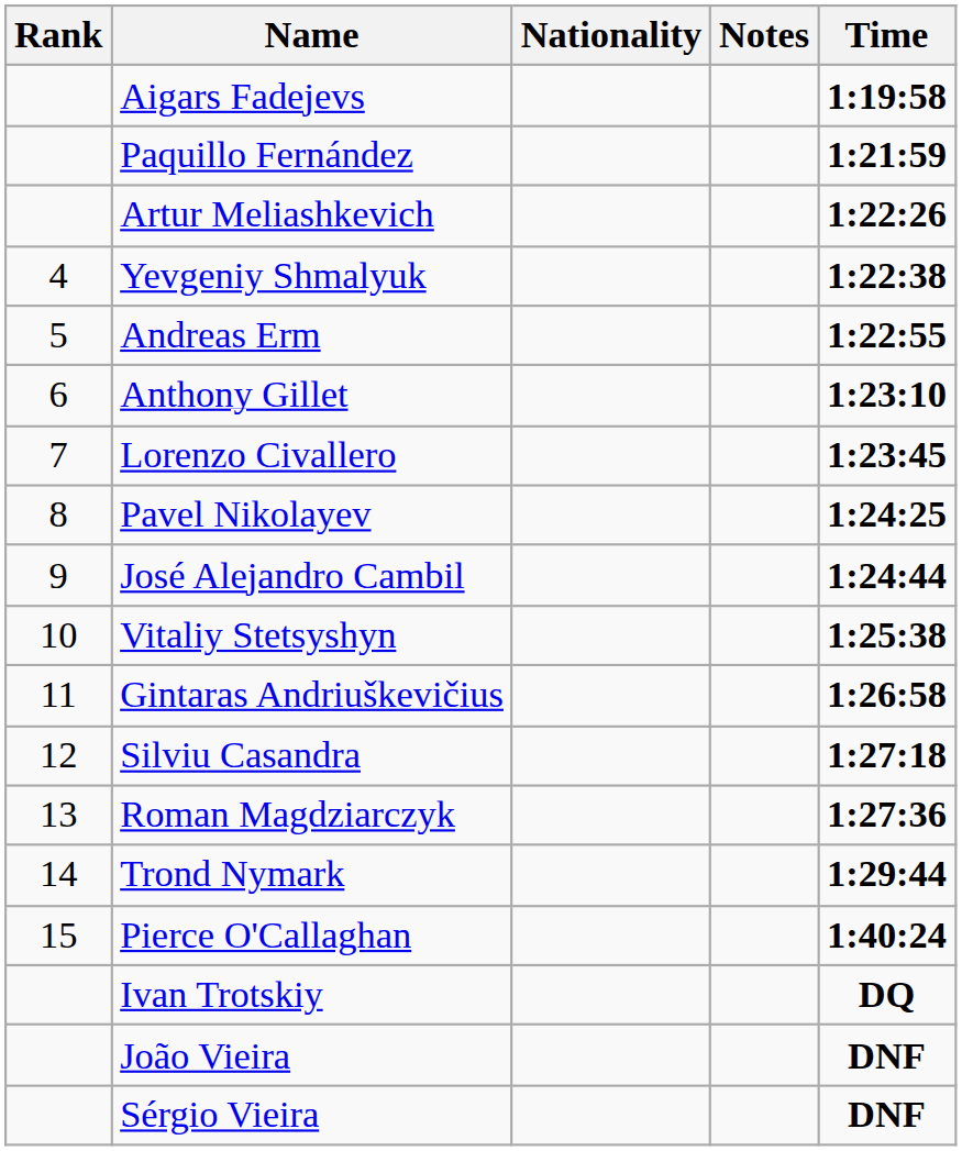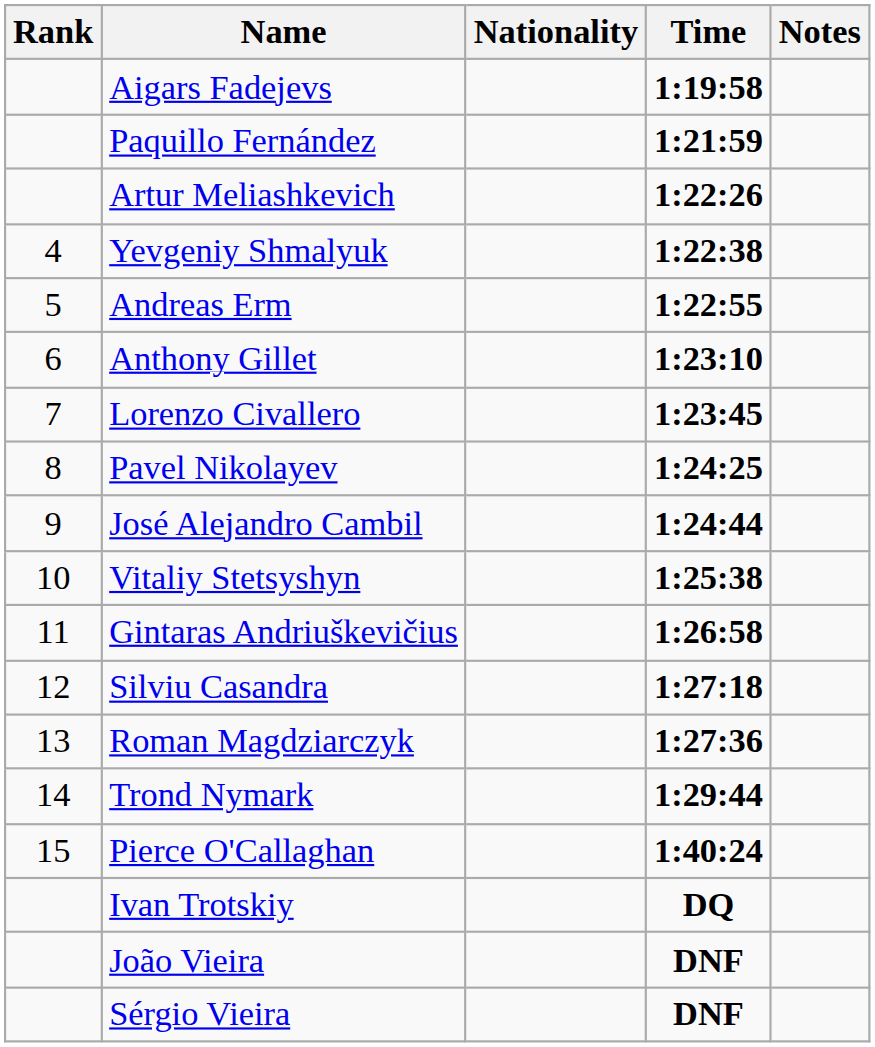columns swapped: Time <-> Notes
